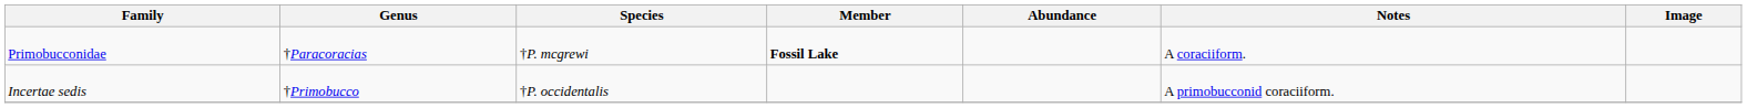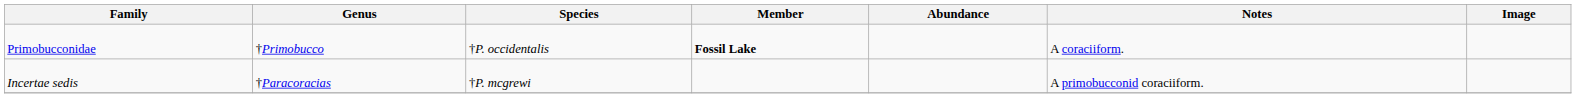Primobucconidae | Genus: †Paracoracias -> †Primobucco
Primobucconidae | Species: †P. mcgrewi -> †P. occidentalis
Incertae sedis | Genus: †Primobucco -> †Paracoracias
Incertae sedis | Species: †P. occidentalis -> †P. mcgrewi
